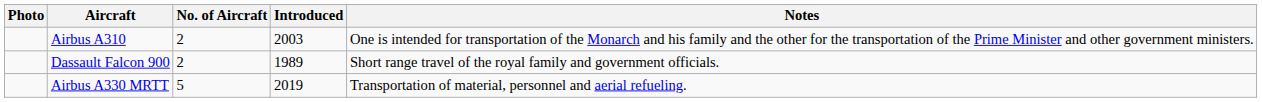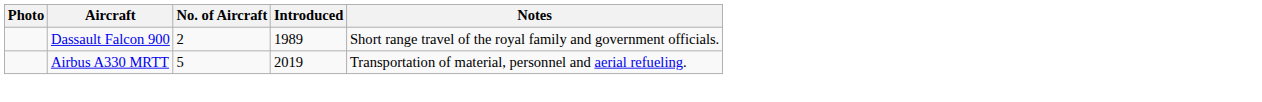- row: Airbus A310 | 2 | 2003 | One is intended for transportation of the Monarch and his family and the other for the transportation of the Prime Minister and other government ministers.
